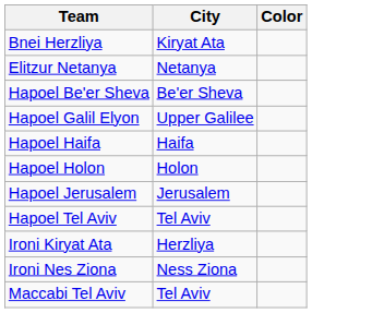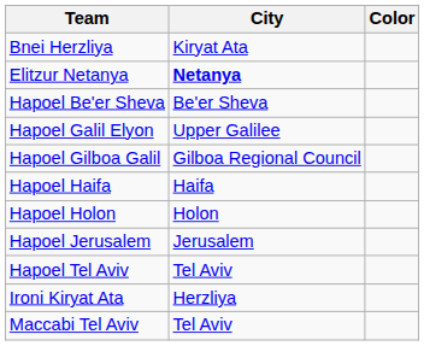Elitzur Netanya | City: normal -> bold
+ row: Hapoel Gilboa Galil | Gilboa Regional Council
- row: Ironi Nes Ziona | Ness Ziona
